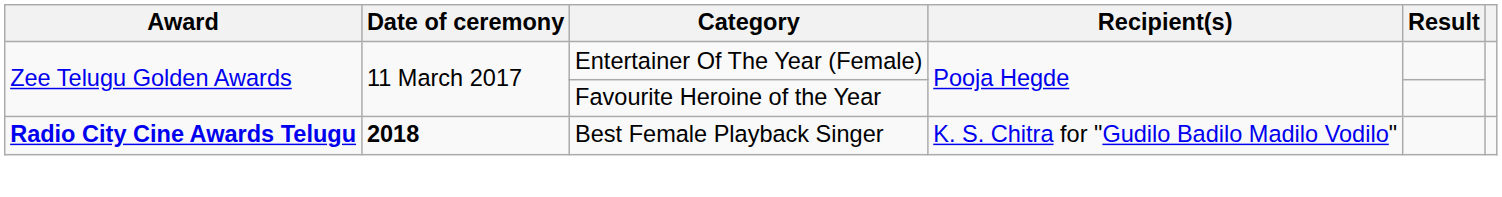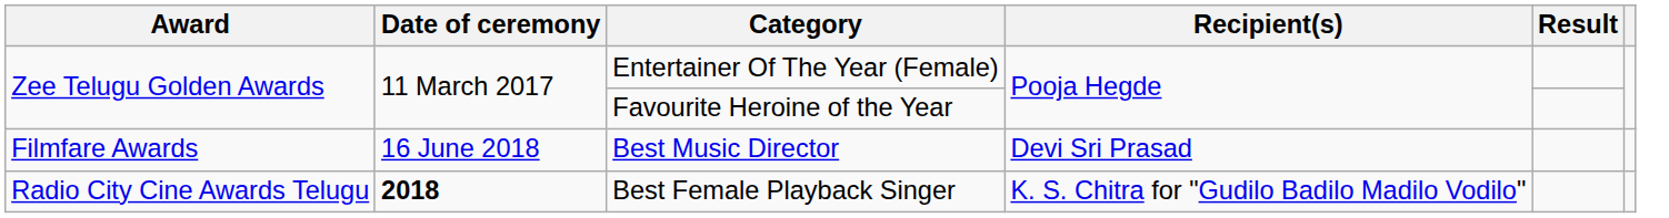+ row: Filmfare Awards | 16 June 2018 | Best Music Director | Devi Sri Prasad
Best Female Playback Singer | Award: bold -> normal
